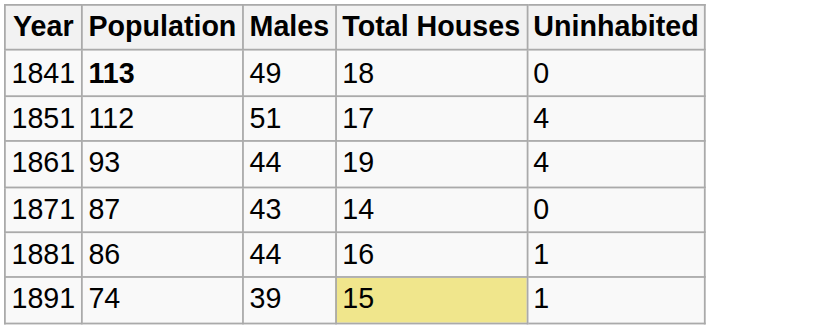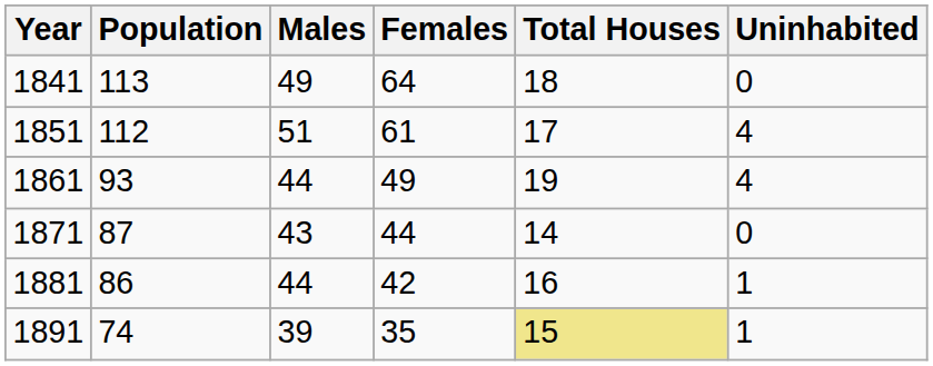+ column: Females | 64 | 61 | 49 | 44 | 42 | 35
1841 | Population: bold -> normal
